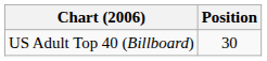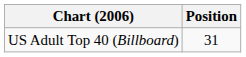US Adult Top 40 (Billboard) | Position: 30 -> 31
